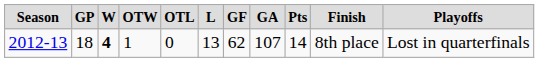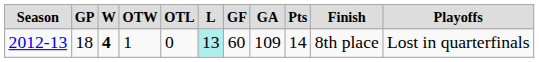2012-13 | column 6: no background -> paleturquoise background
2012-13 | column 7: 62 -> 60
2012-13 | column 8: 107 -> 109
